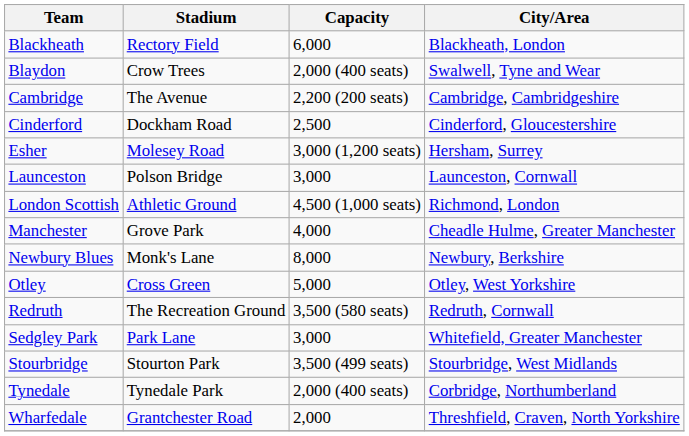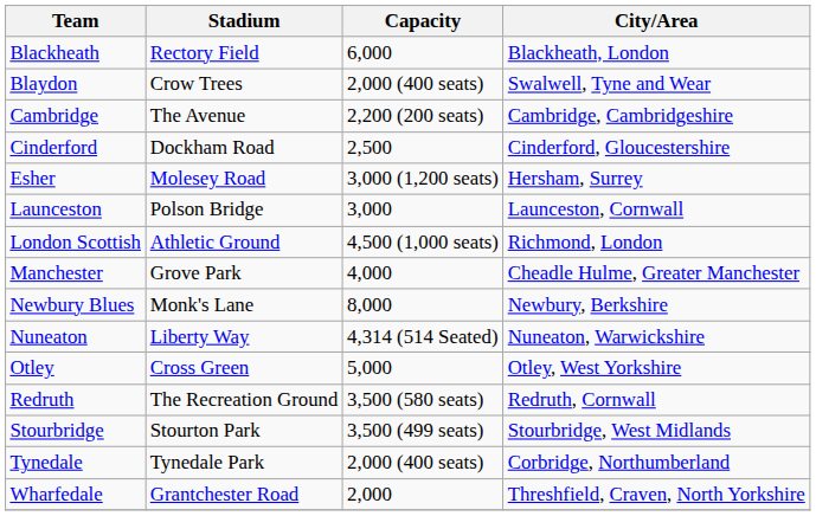+ row: Nuneaton | Liberty Way | 4,314 (514 Seated) | Nuneaton, Warwickshire
- row: Sedgley Park | Park Lane | 3,000 | Whitefield, Greater Manchester
